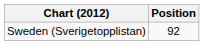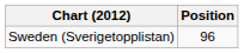Sweden (Sverigetopplistan) | Position: 92 -> 96
